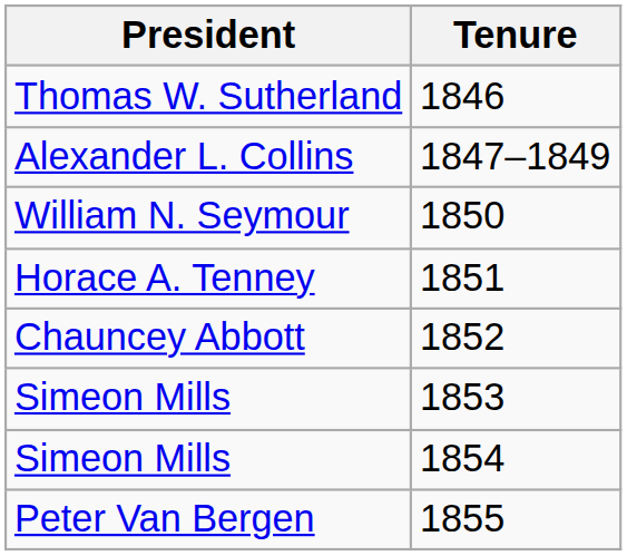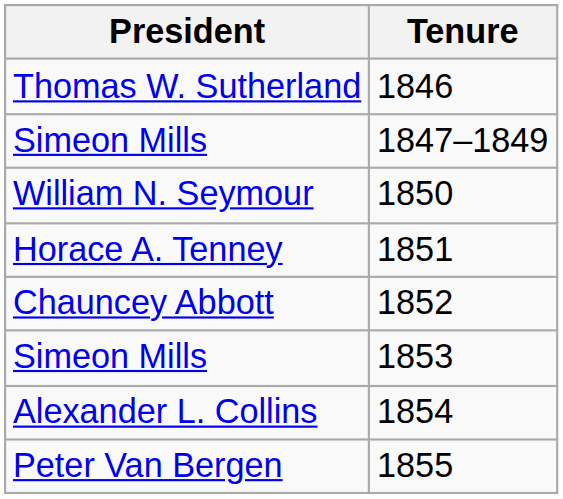1847–1849 | President: Alexander L. Collins -> Simeon Mills
1854 | President: Simeon Mills -> Alexander L. Collins
